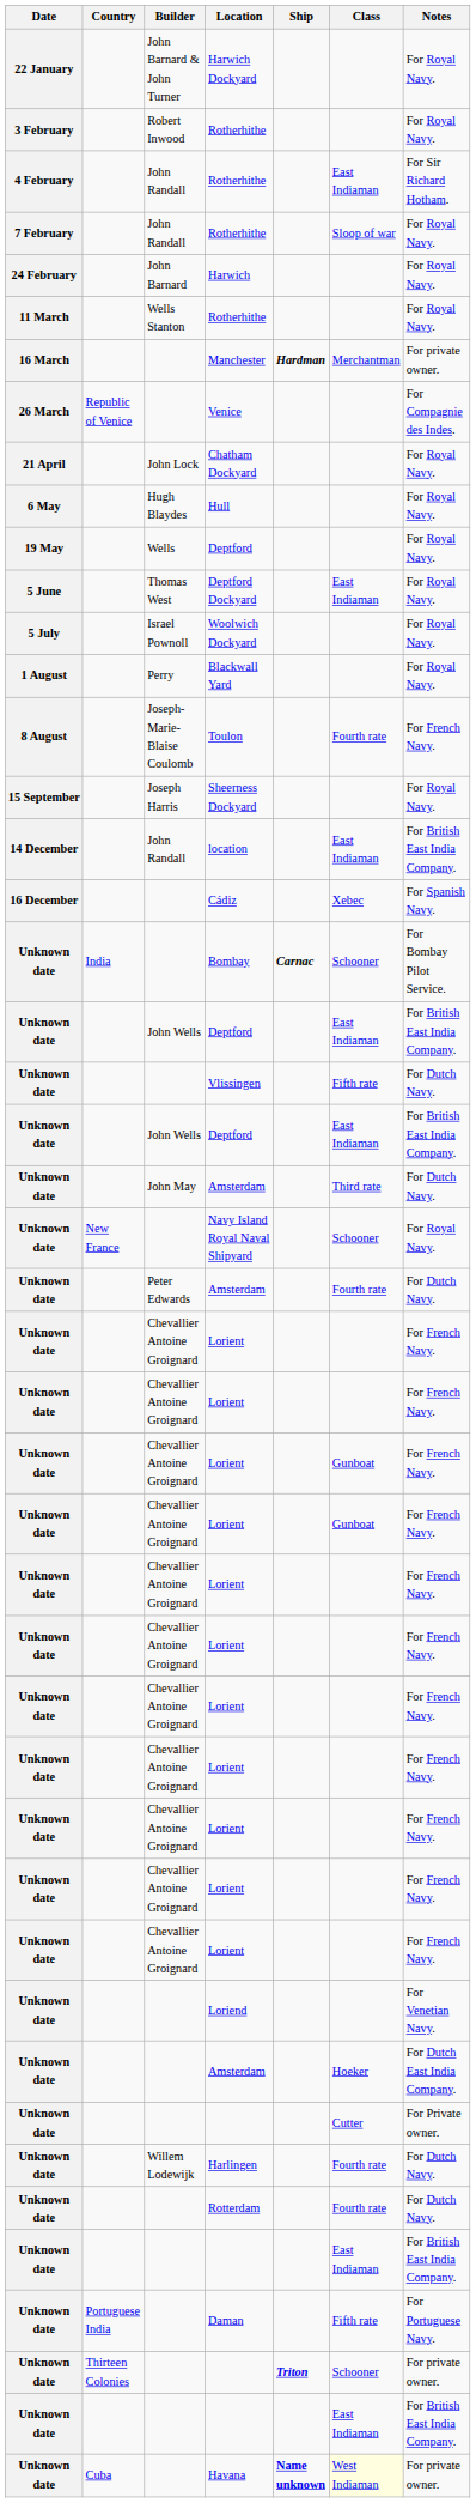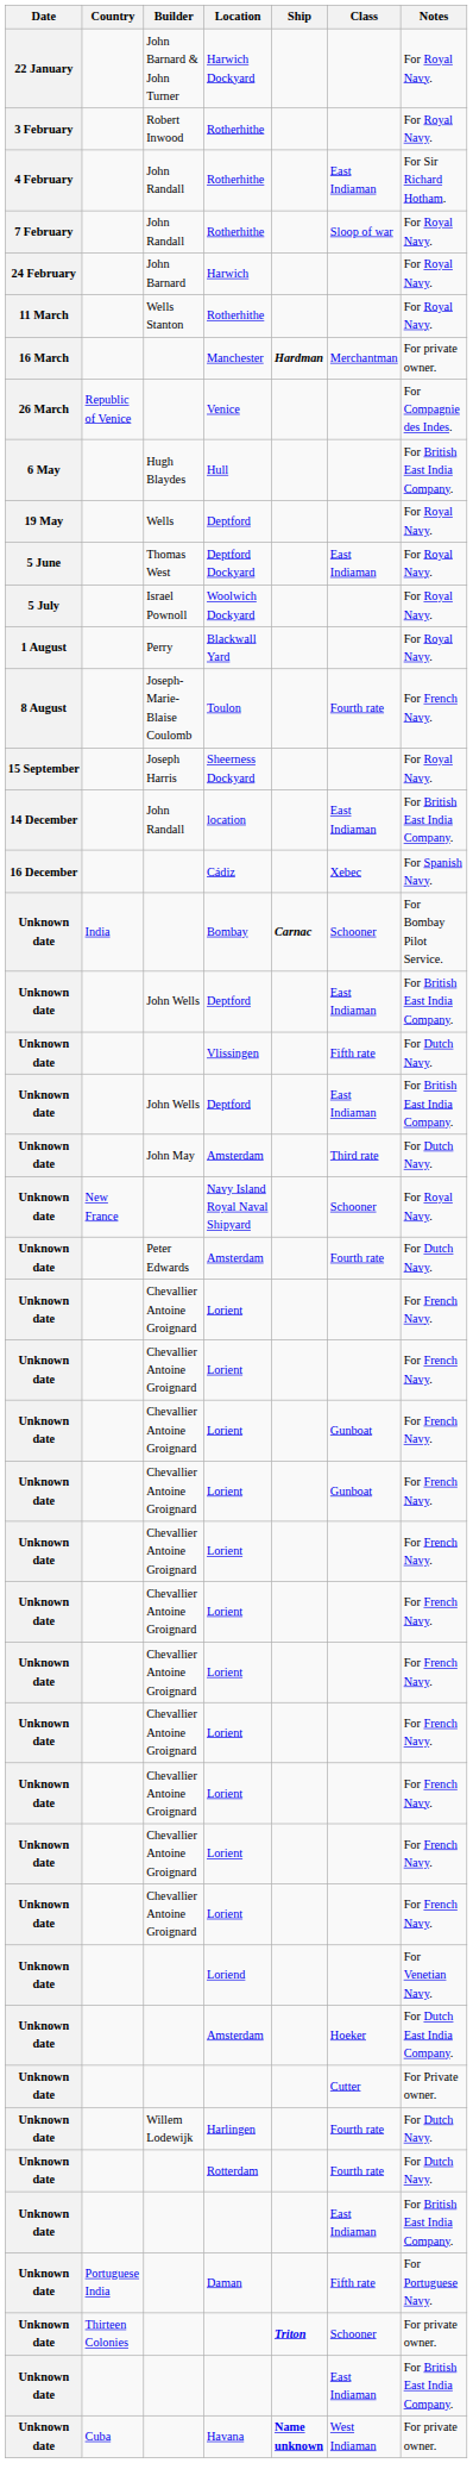- row: 21 April | John Lock | Chatham Dockyard | For Royal Navy.
Hull | Notes: For Royal Navy. -> For British East India Company.
Havana | Class: lightyellow background -> no background
